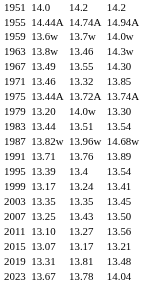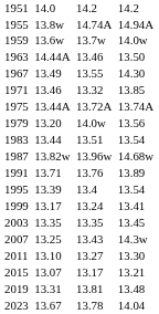1955 | column 3: 14.44A -> 13.8w
1963 | column 3: 13.8w -> 14.44A
1963 | column 7: 14.3w -> 13.50
1979 | column 7: 13.30 -> 13.56
2007 | column 7: 13.50 -> 14.3w
2011 | column 7: 13.56 -> 13.30
